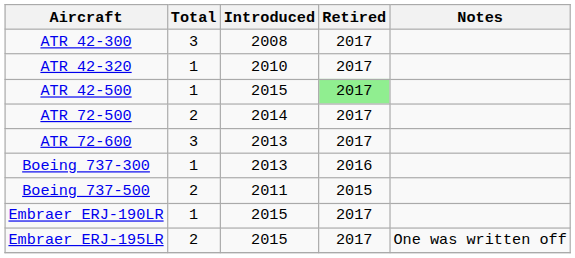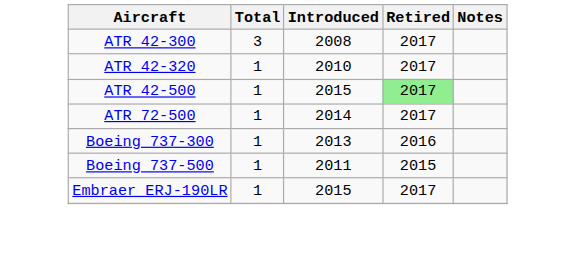ATR 72-500 | Total: 2 -> 1
- row: ATR 72-600 | 3 | 2013 | 2017
Boeing 737-500 | Total: 2 -> 1
- row: Embraer ERJ-195LR | 2 | 2015 | 2017 | One was written off
